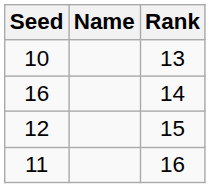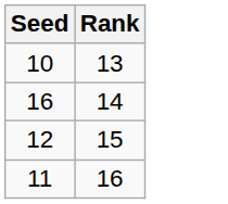- column: Name
